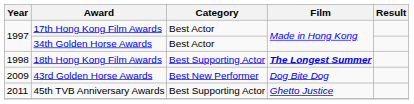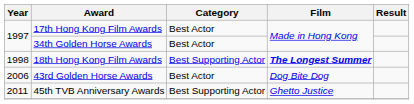43rd Golden Horse Awards | Year: 2009 -> 2006
43rd Golden Horse Awards | Category: Best New Performer -> Best Actor
